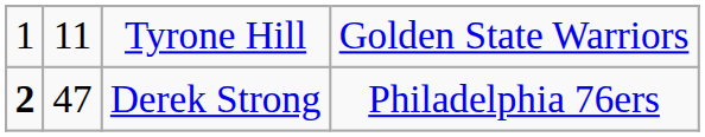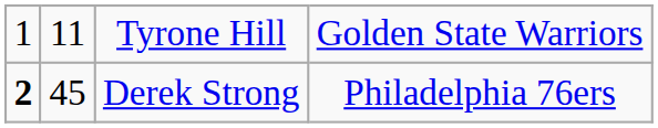Derek Strong | column 2: 47 -> 45
